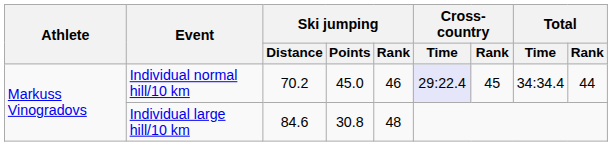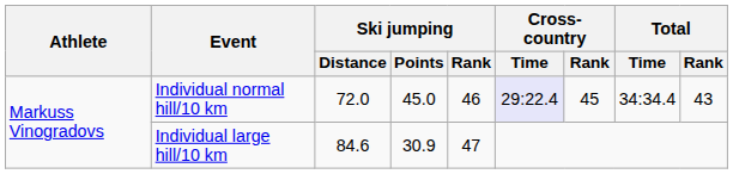Individual normal hill/10 km | Ski jumping / Distance: 70.2 -> 72.0
Individual normal hill/10 km | Total / Rank: 44 -> 43
Individual large hill/10 km | Ski jumping / Points: 30.8 -> 30.9
Individual large hill/10 km | Ski jumping / Rank: 48 -> 47
